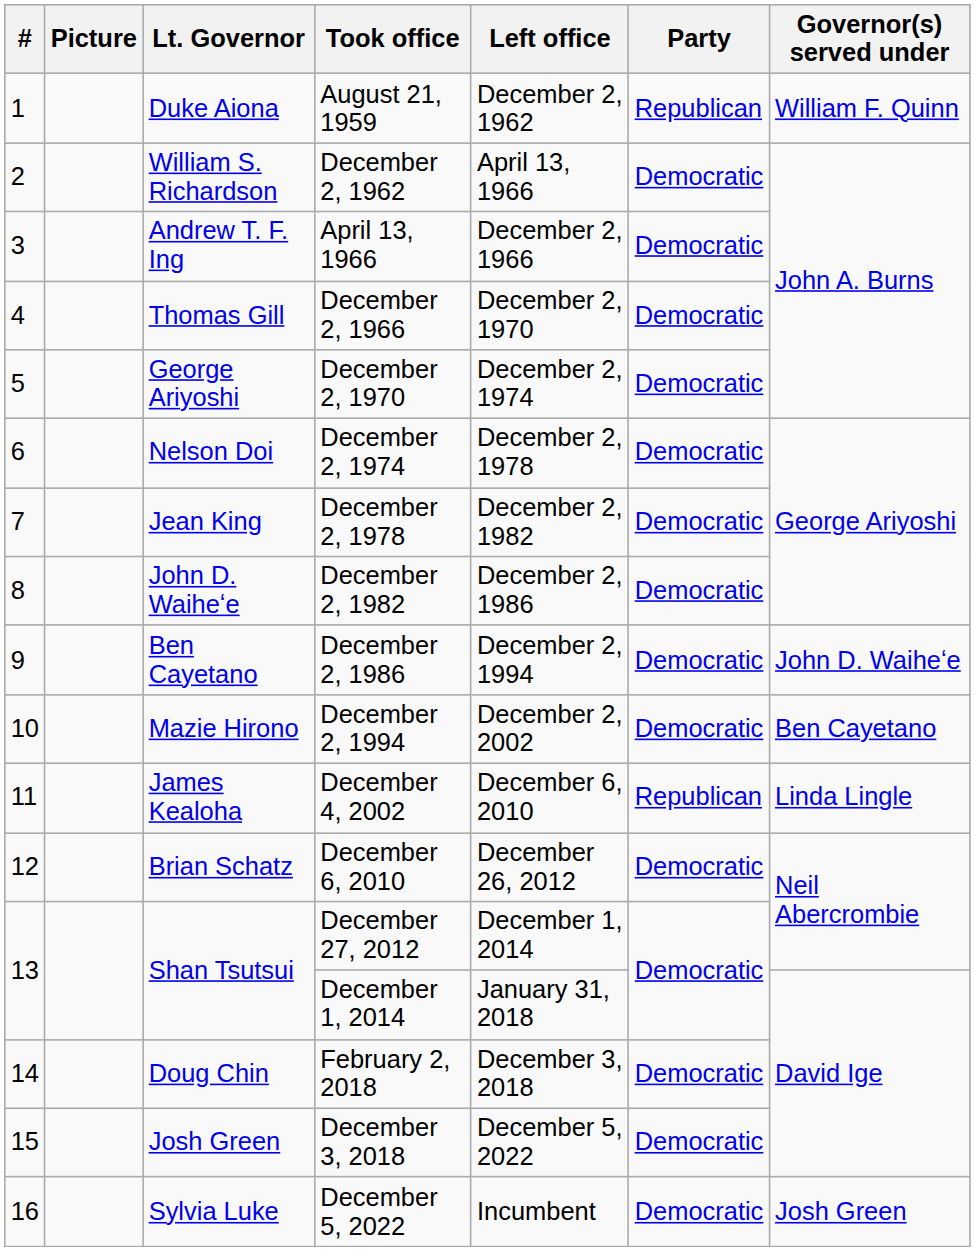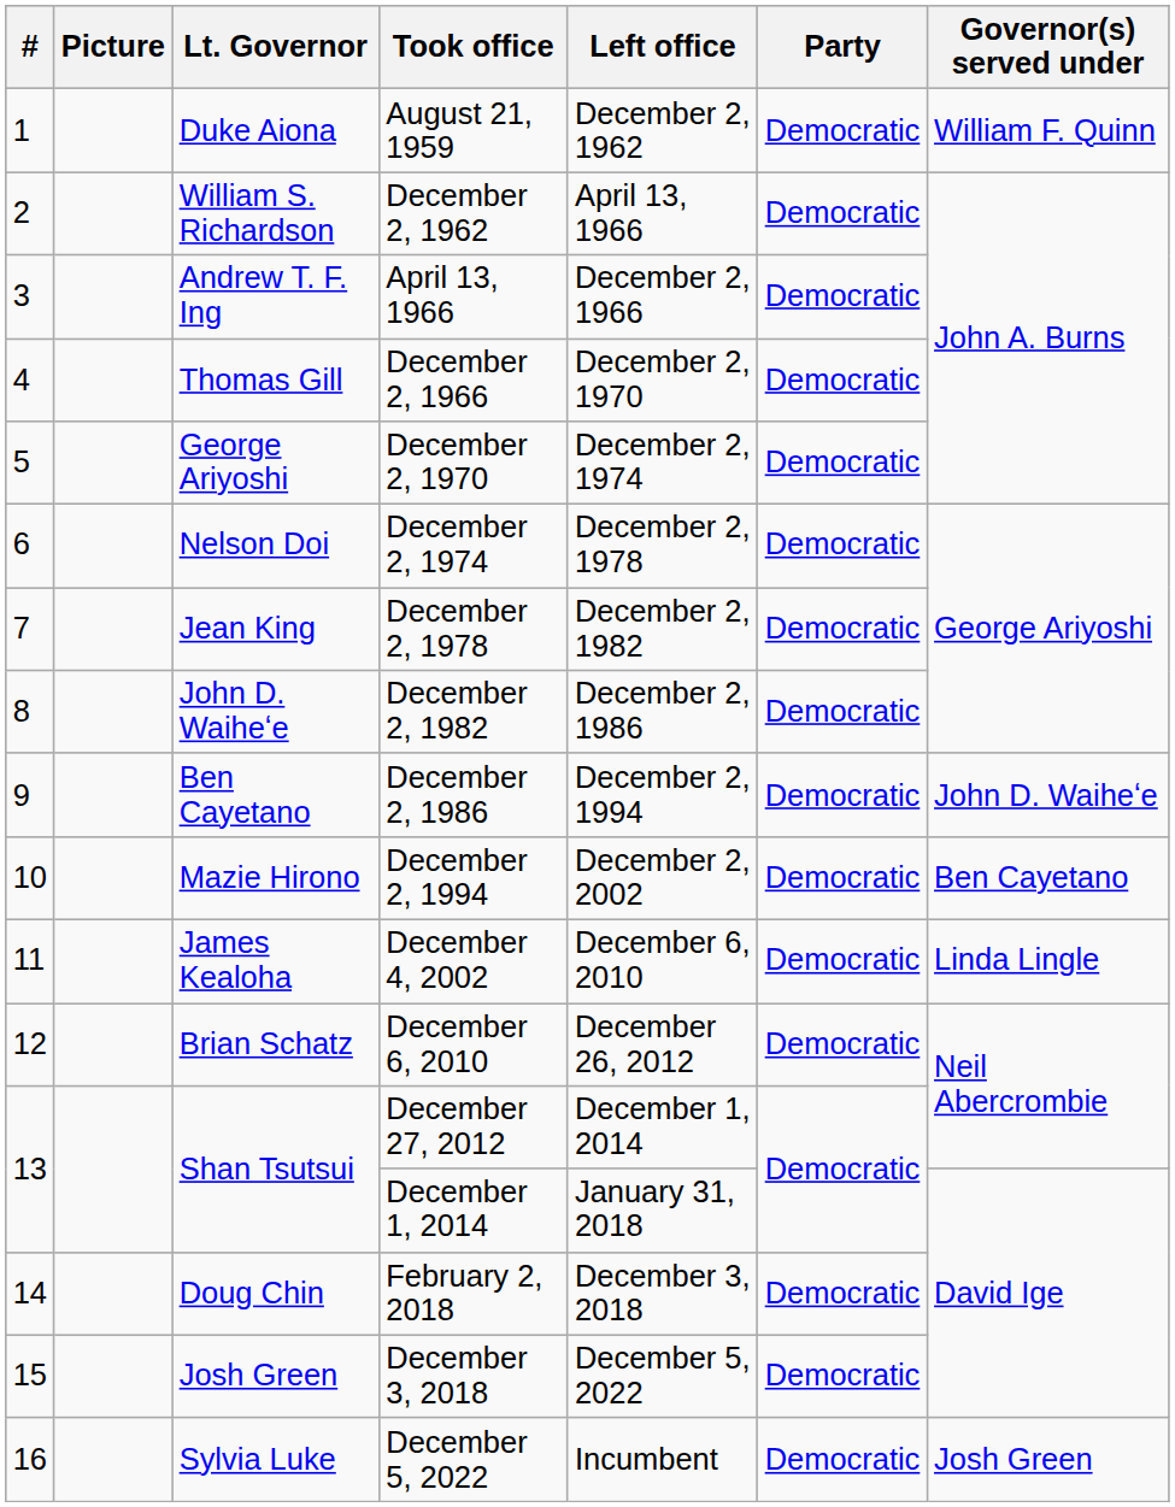August 21, 1959 | Party: Republican -> Democratic
December 4, 2002 | Party: Republican -> Democratic
